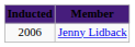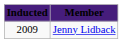Jenny Lidback | Inducted: 2006 -> 2009
